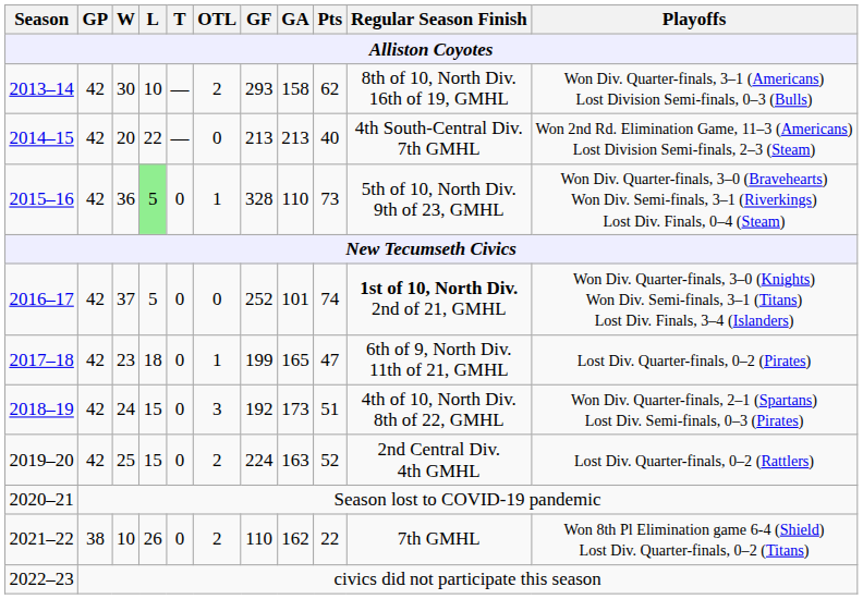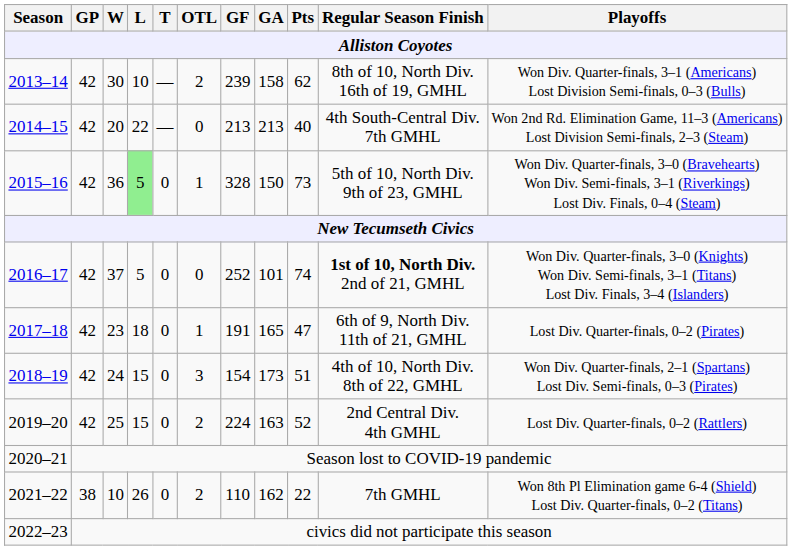2013–14 | GF: 293 -> 239
2015–16 | GA: 110 -> 150
2017–18 | GF: 199 -> 191
2018–19 | GF: 192 -> 154
